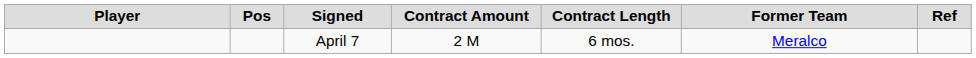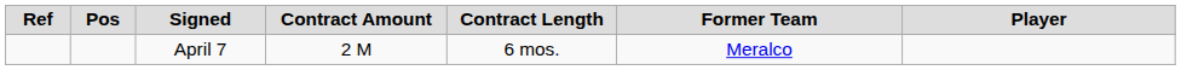columns swapped: Player <-> Ref
